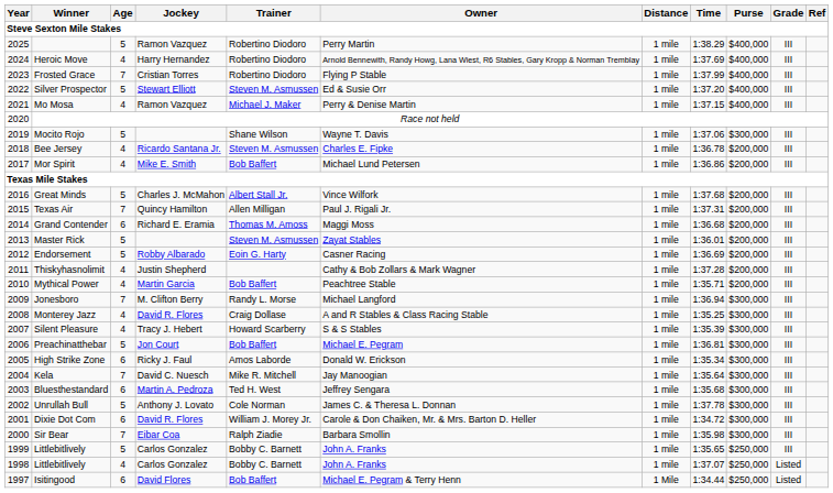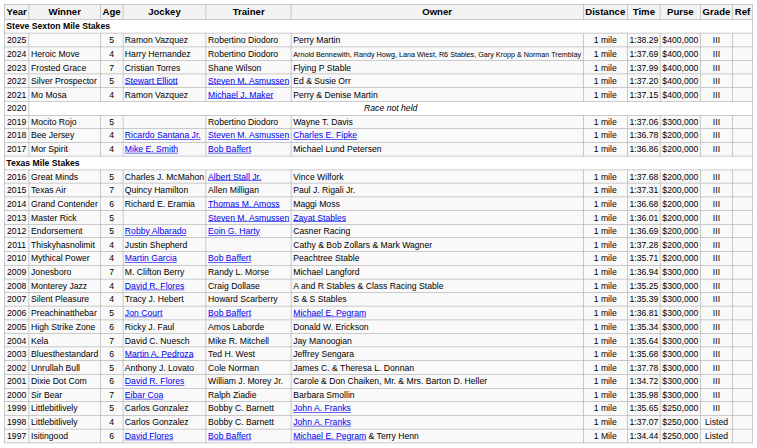Frosted Grace | Trainer: Robertino Diodoro -> Shane Wilson
Mocito Rojo | Trainer: Shane Wilson -> Robertino Diodoro
